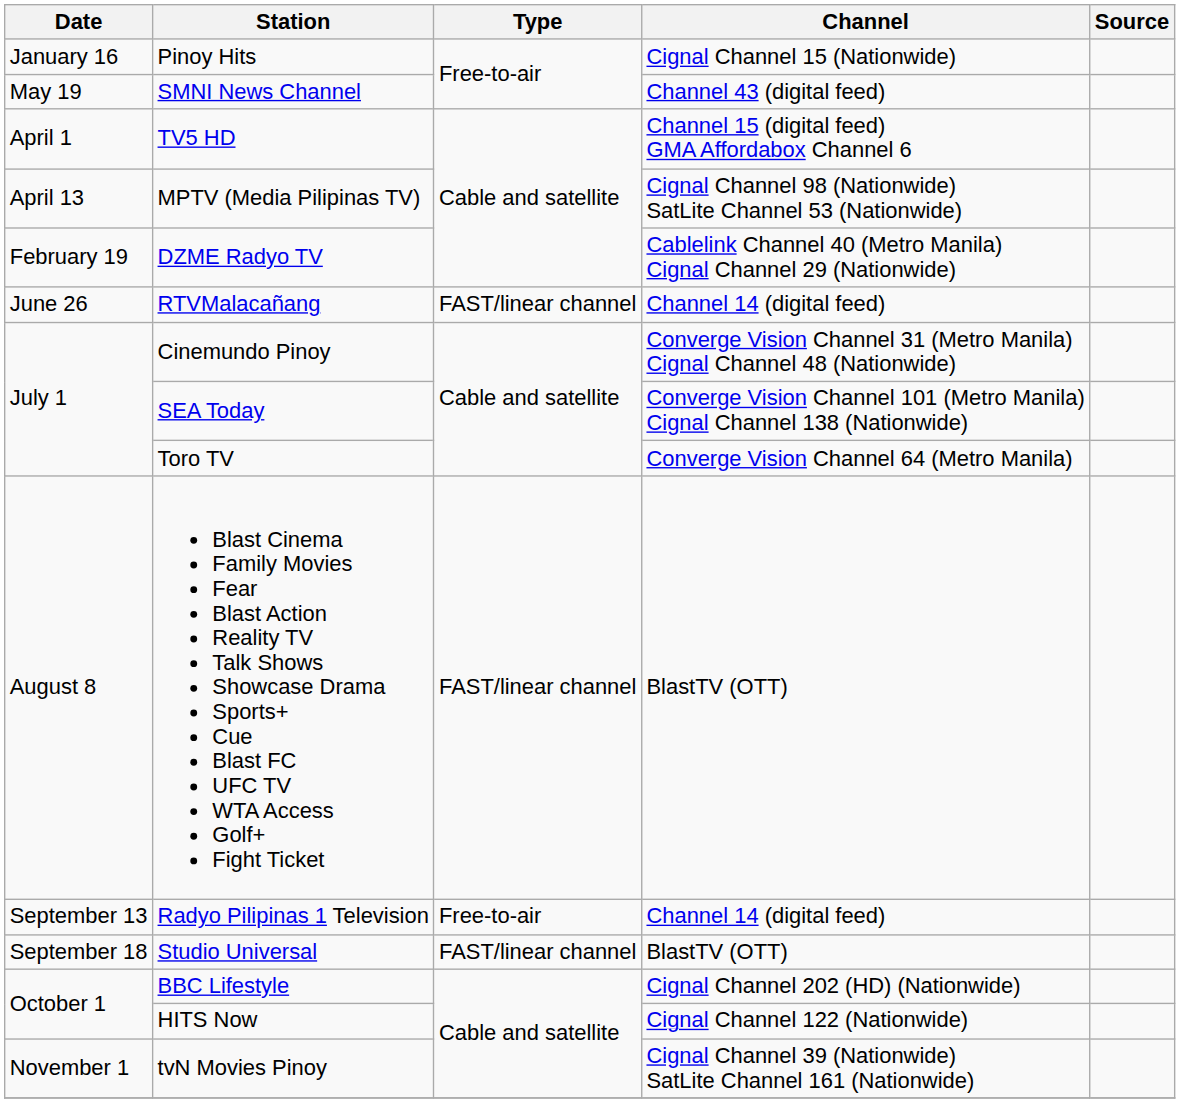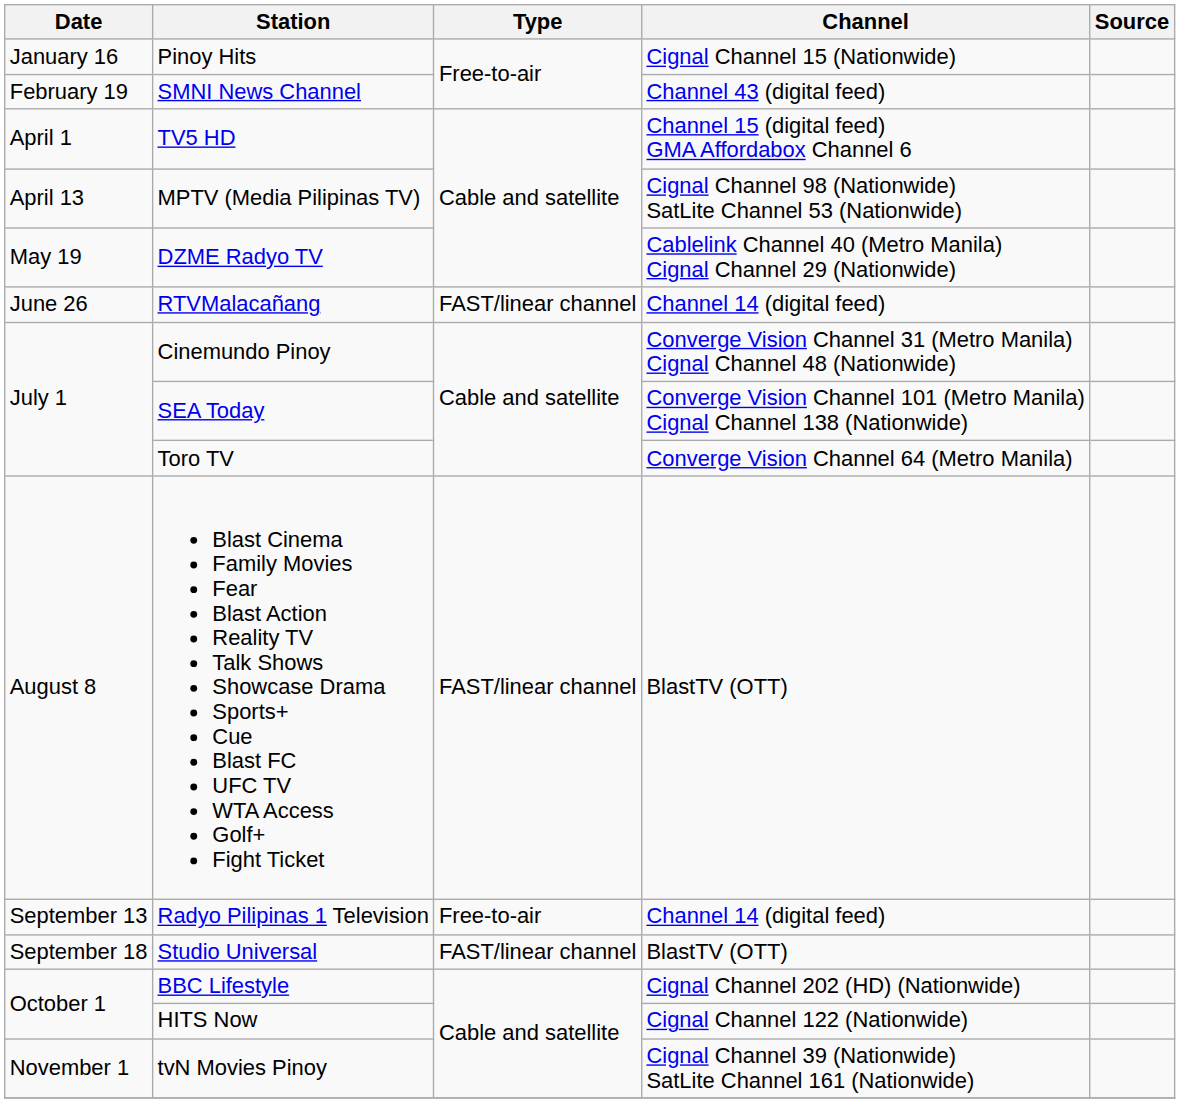SMNI News Channel | Date: May 19 -> February 19
DZME Radyo TV | Date: February 19 -> May 19
